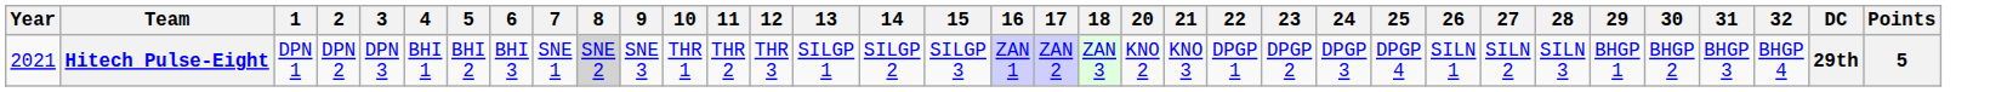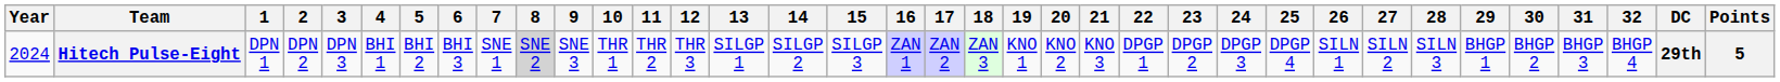+ column: 19 | KNO 1
Hitech Pulse-Eight | Year: 2021 -> 2024
